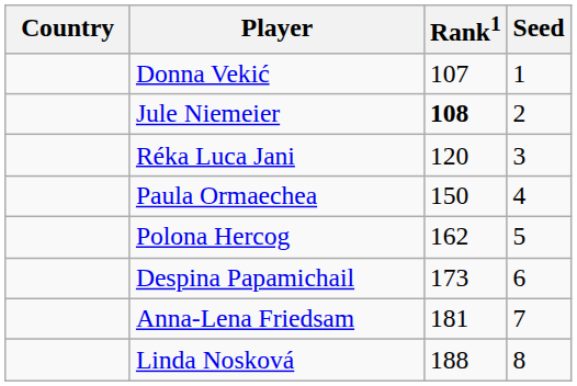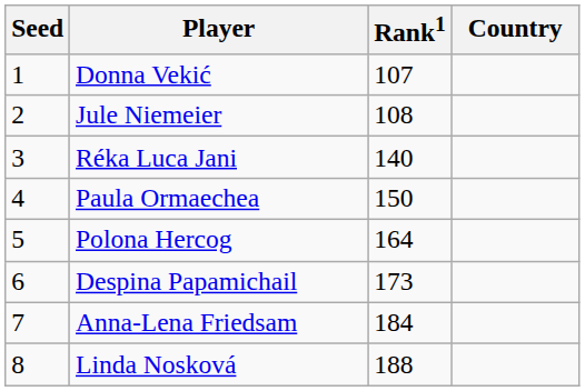columns swapped: Country <-> Seed
Jule Niemeier | Rank1: bold -> normal
Réka Luca Jani | Rank1: 120 -> 140
Polona Hercog | Rank1: 162 -> 164
Anna-Lena Friedsam | Rank1: 181 -> 184
